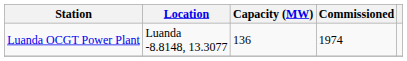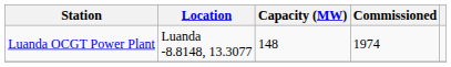Luanda OCGT Power Plant | Capacity (MW): 136 -> 148
